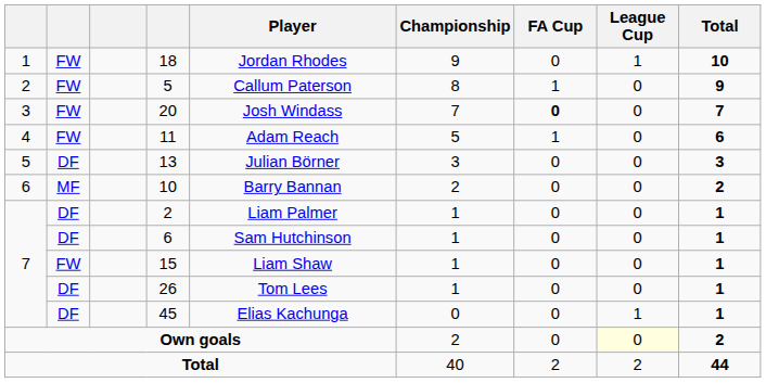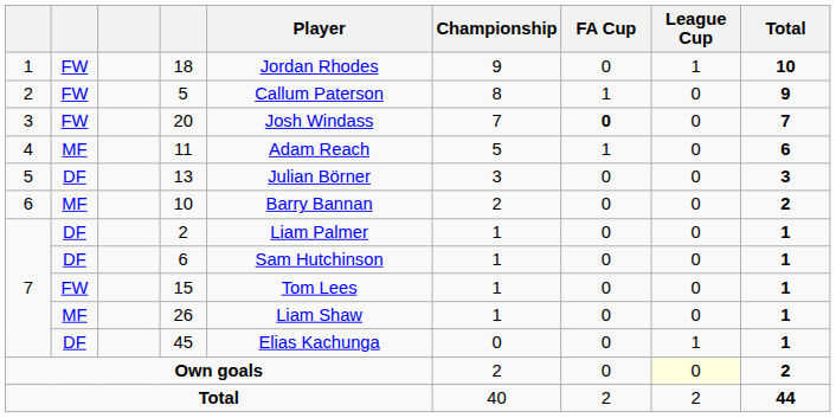11 | column 2: FW -> MF
15 | Player: Liam Shaw -> Tom Lees
26 | column 2: DF -> MF
26 | Player: Tom Lees -> Liam Shaw
